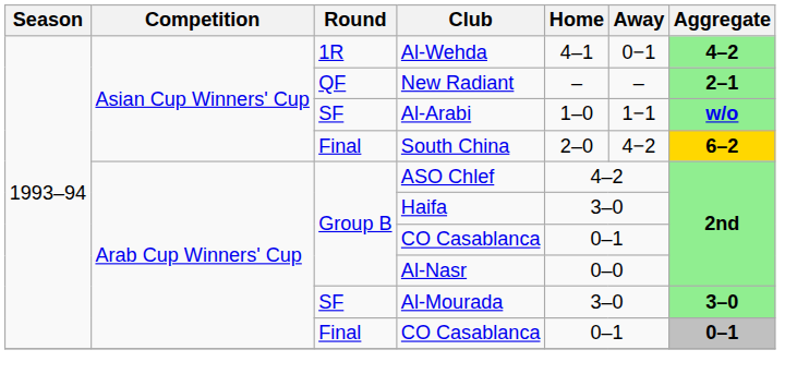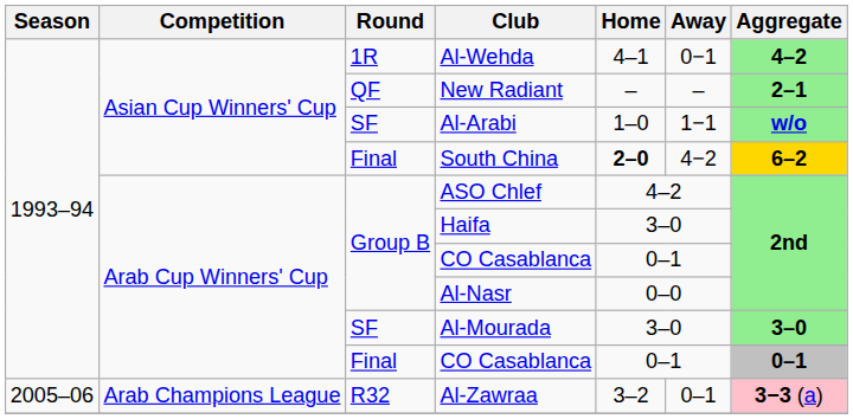South China | Home: normal -> bold
+ row: 2005–06 | Arab Champions League | R32 | Al-Zawraa | 3–2 | 0–1 | 3−3 (a)
